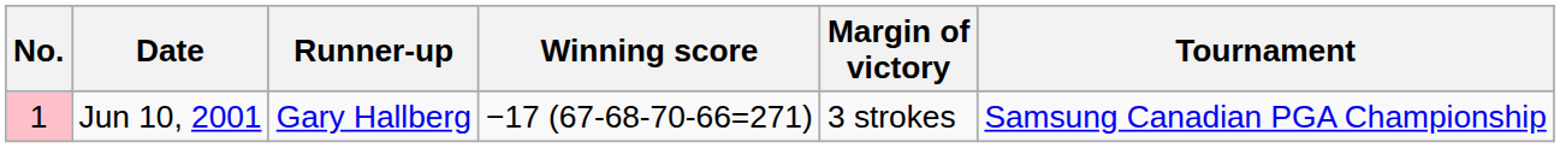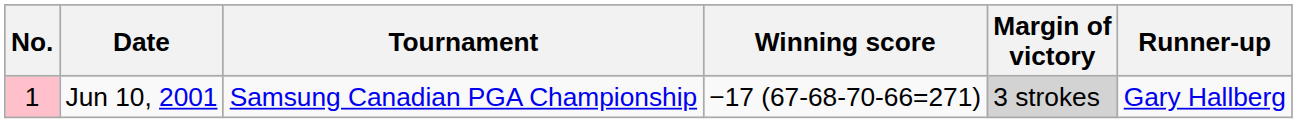columns swapped: Tournament <-> Runner-up
Jun 10, 2001 | Margin of victory: no background -> lightgrey background
